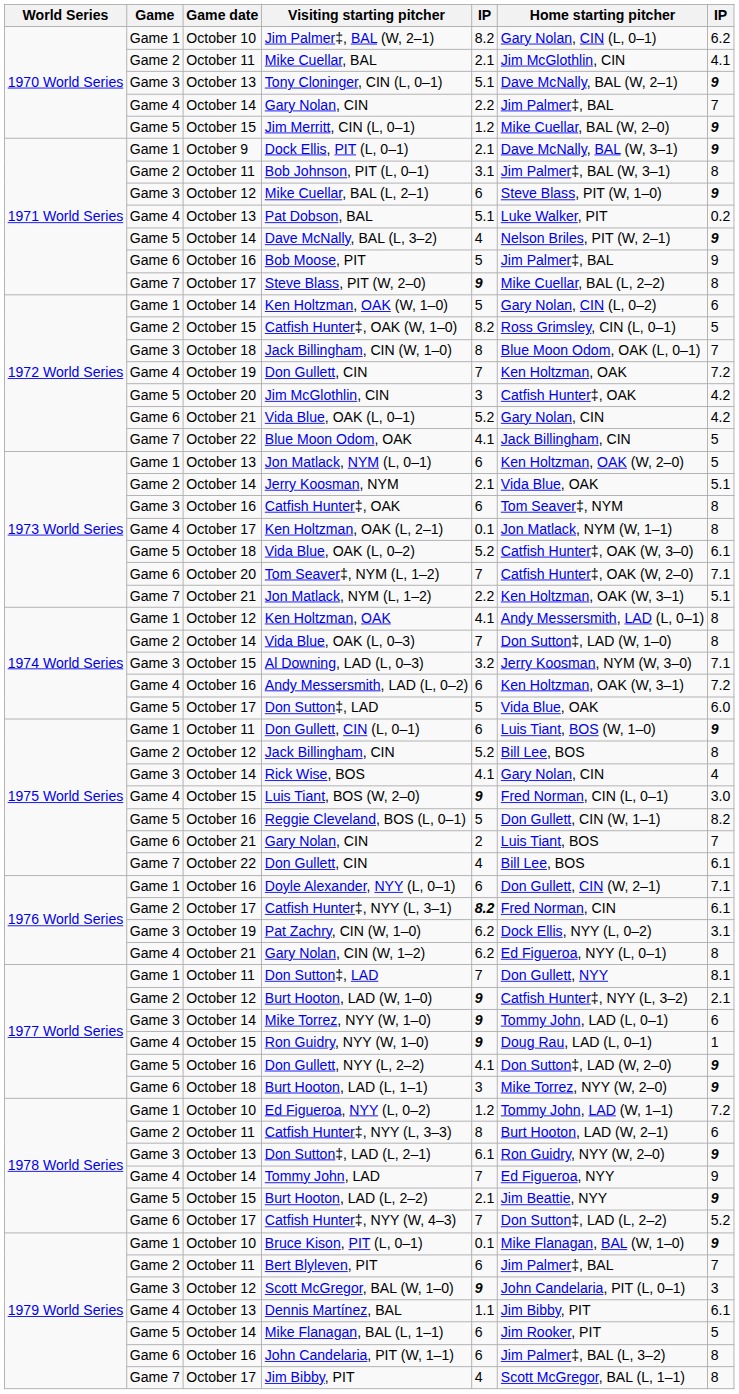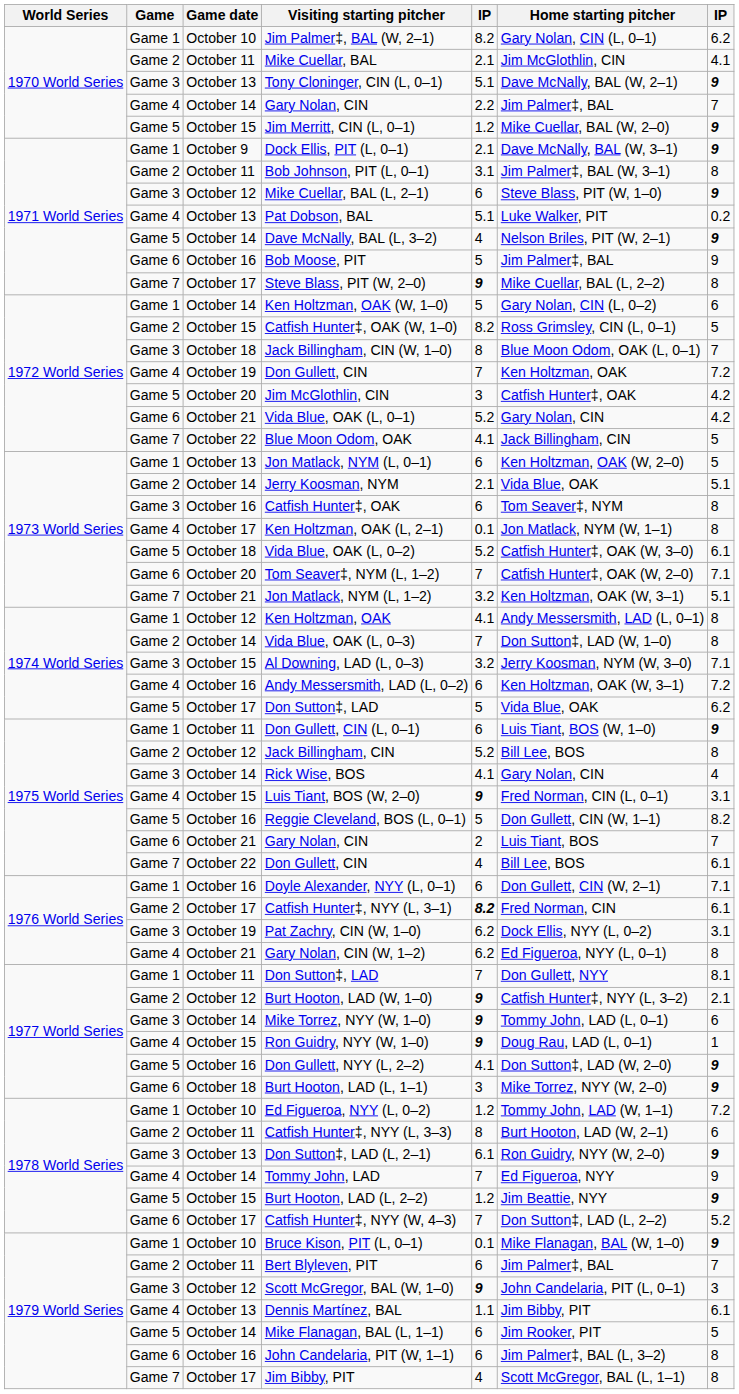Jon Matlack, NYM (L, 1–2) | column 5: 2.2 -> 3.2
October 17 / Don Sutton‡, LAD | column 7: 6.0 -> 6.2
Luis Tiant, BOS (W, 2–0) | column 7: 3.0 -> 3.1
Burt Hooton, LAD (L, 2–2) | column 5: 2.1 -> 1.2
